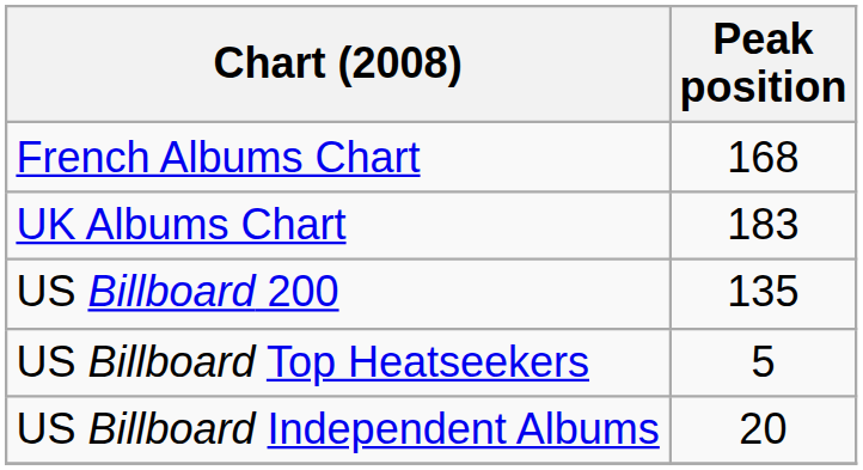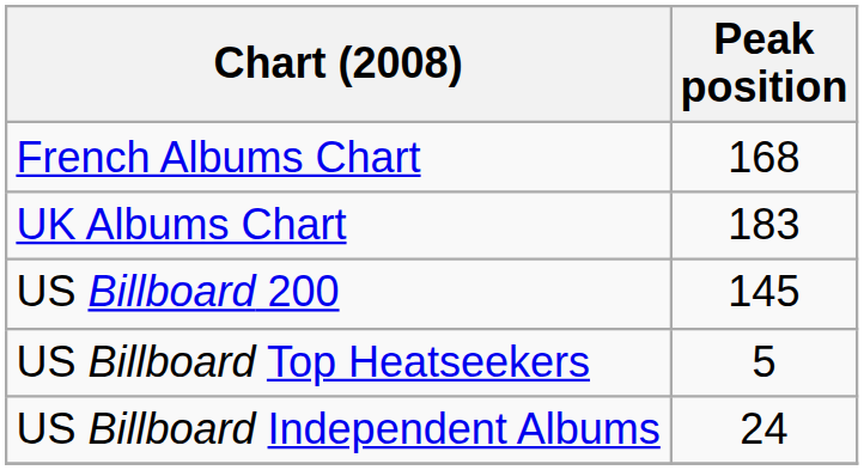US Billboard 200 | Peak position: 135 -> 145
US Billboard Independent Albums | Peak position: 20 -> 24
